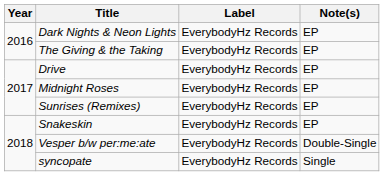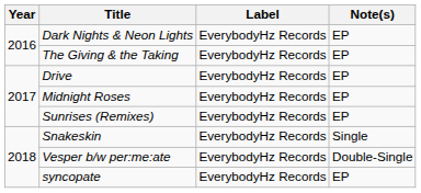Snakeskin | Note(s): EP -> Single
syncopate | Note(s): Single -> EP
